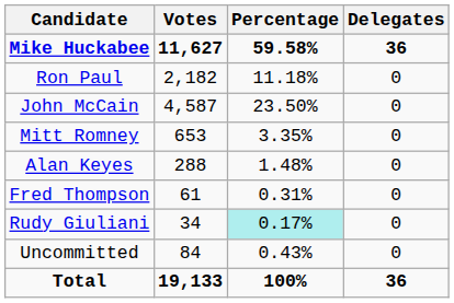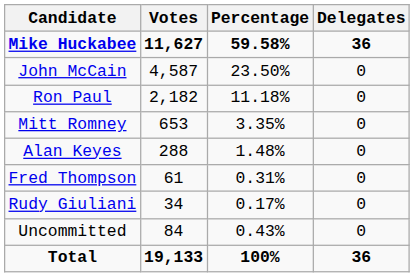rows swapped: John McCain <-> Ron Paul
Rudy Giuliani | Percentage: paleturquoise background -> no background
